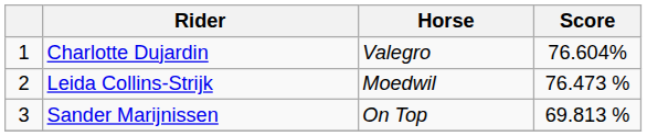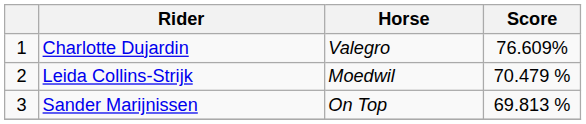Charlotte Dujardin | Score: 76.604% -> 76.609%
Leida Collins-Strijk | Score: 76.473 % -> 70.479 %
